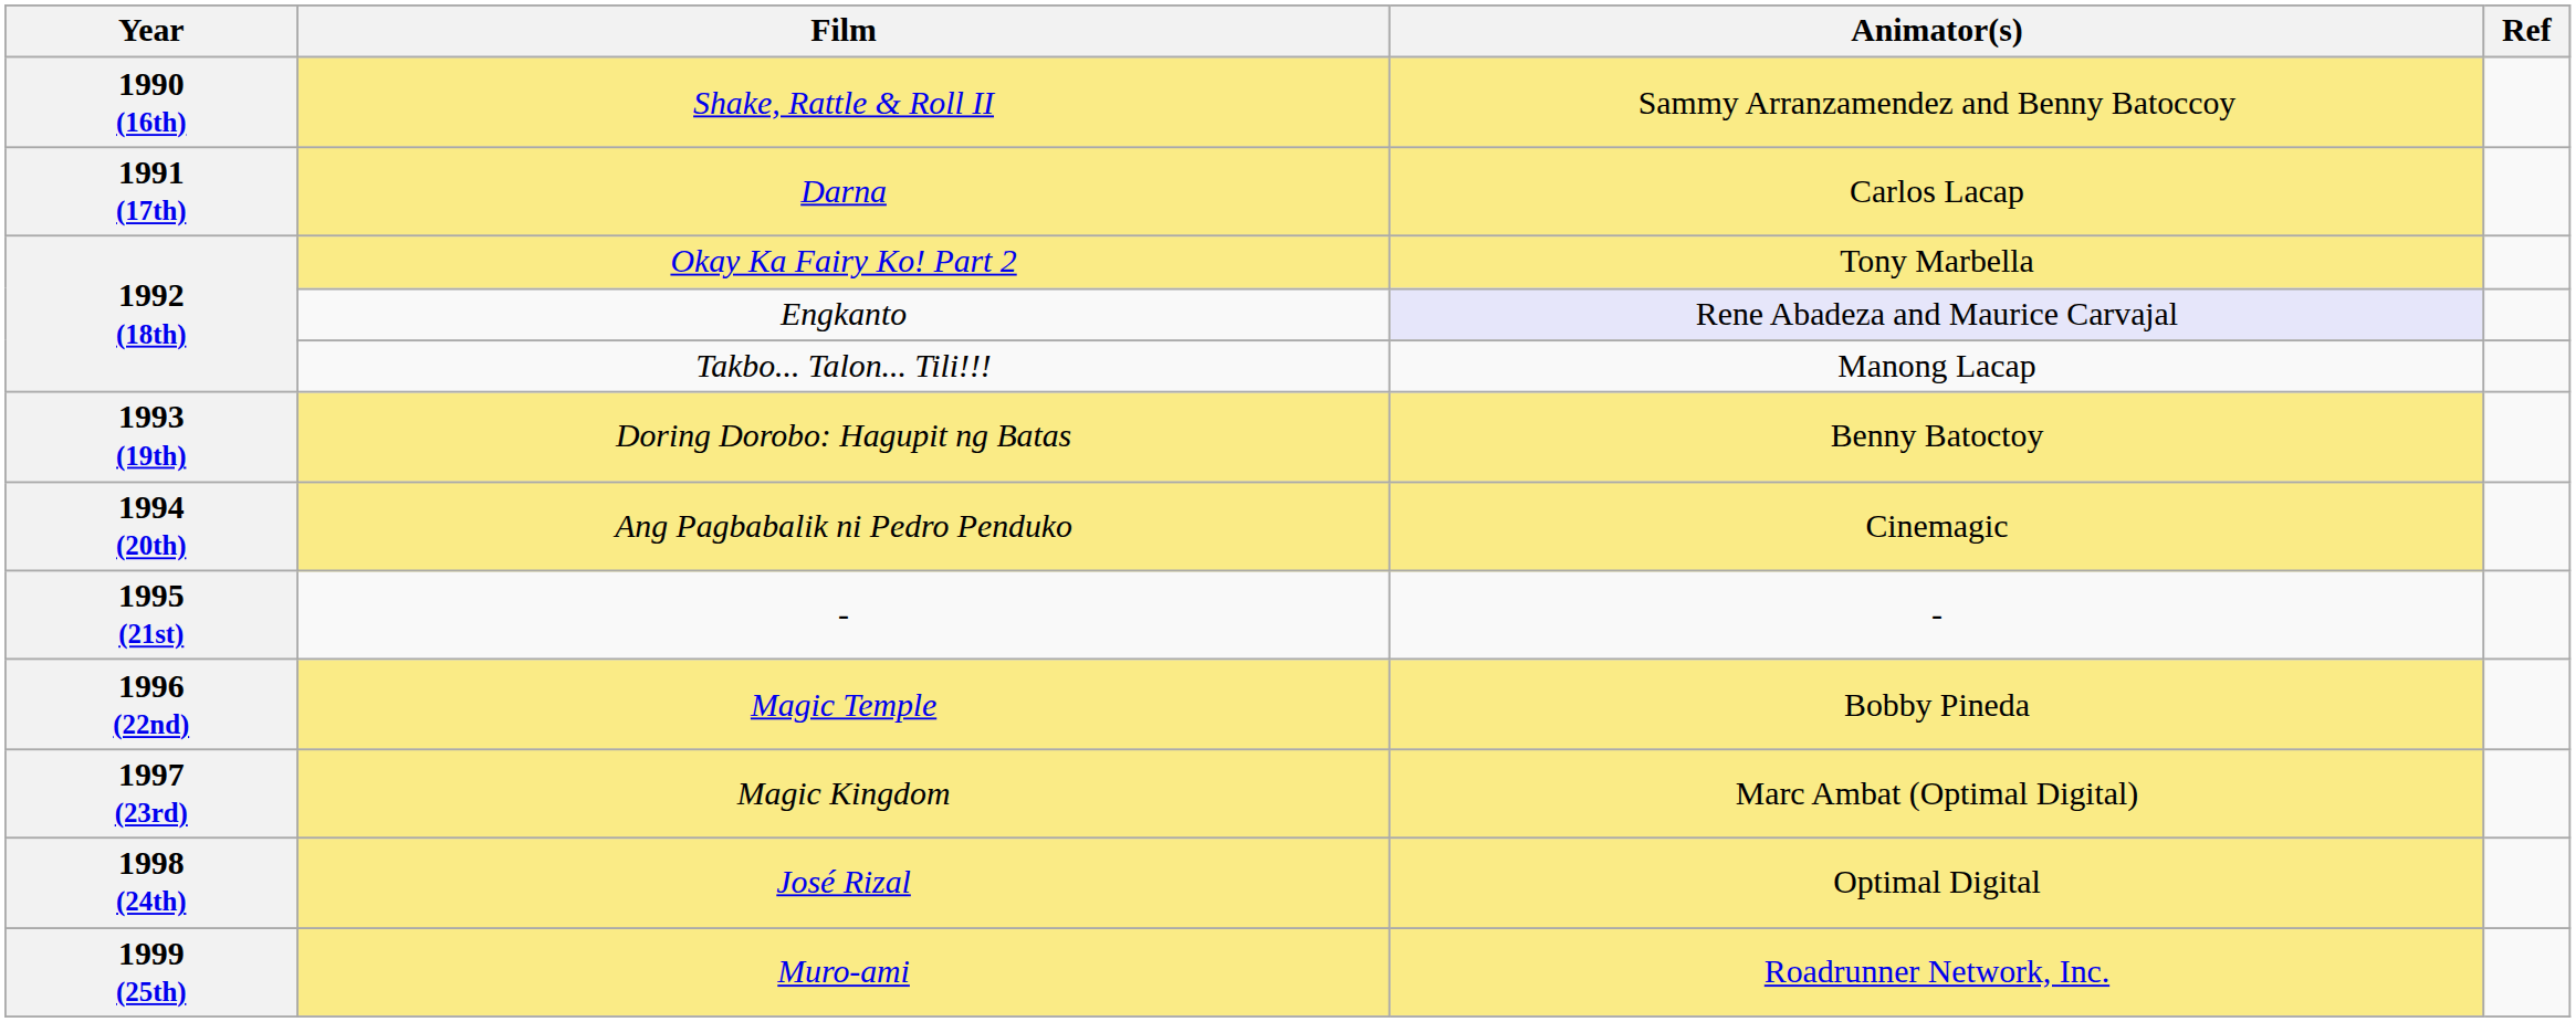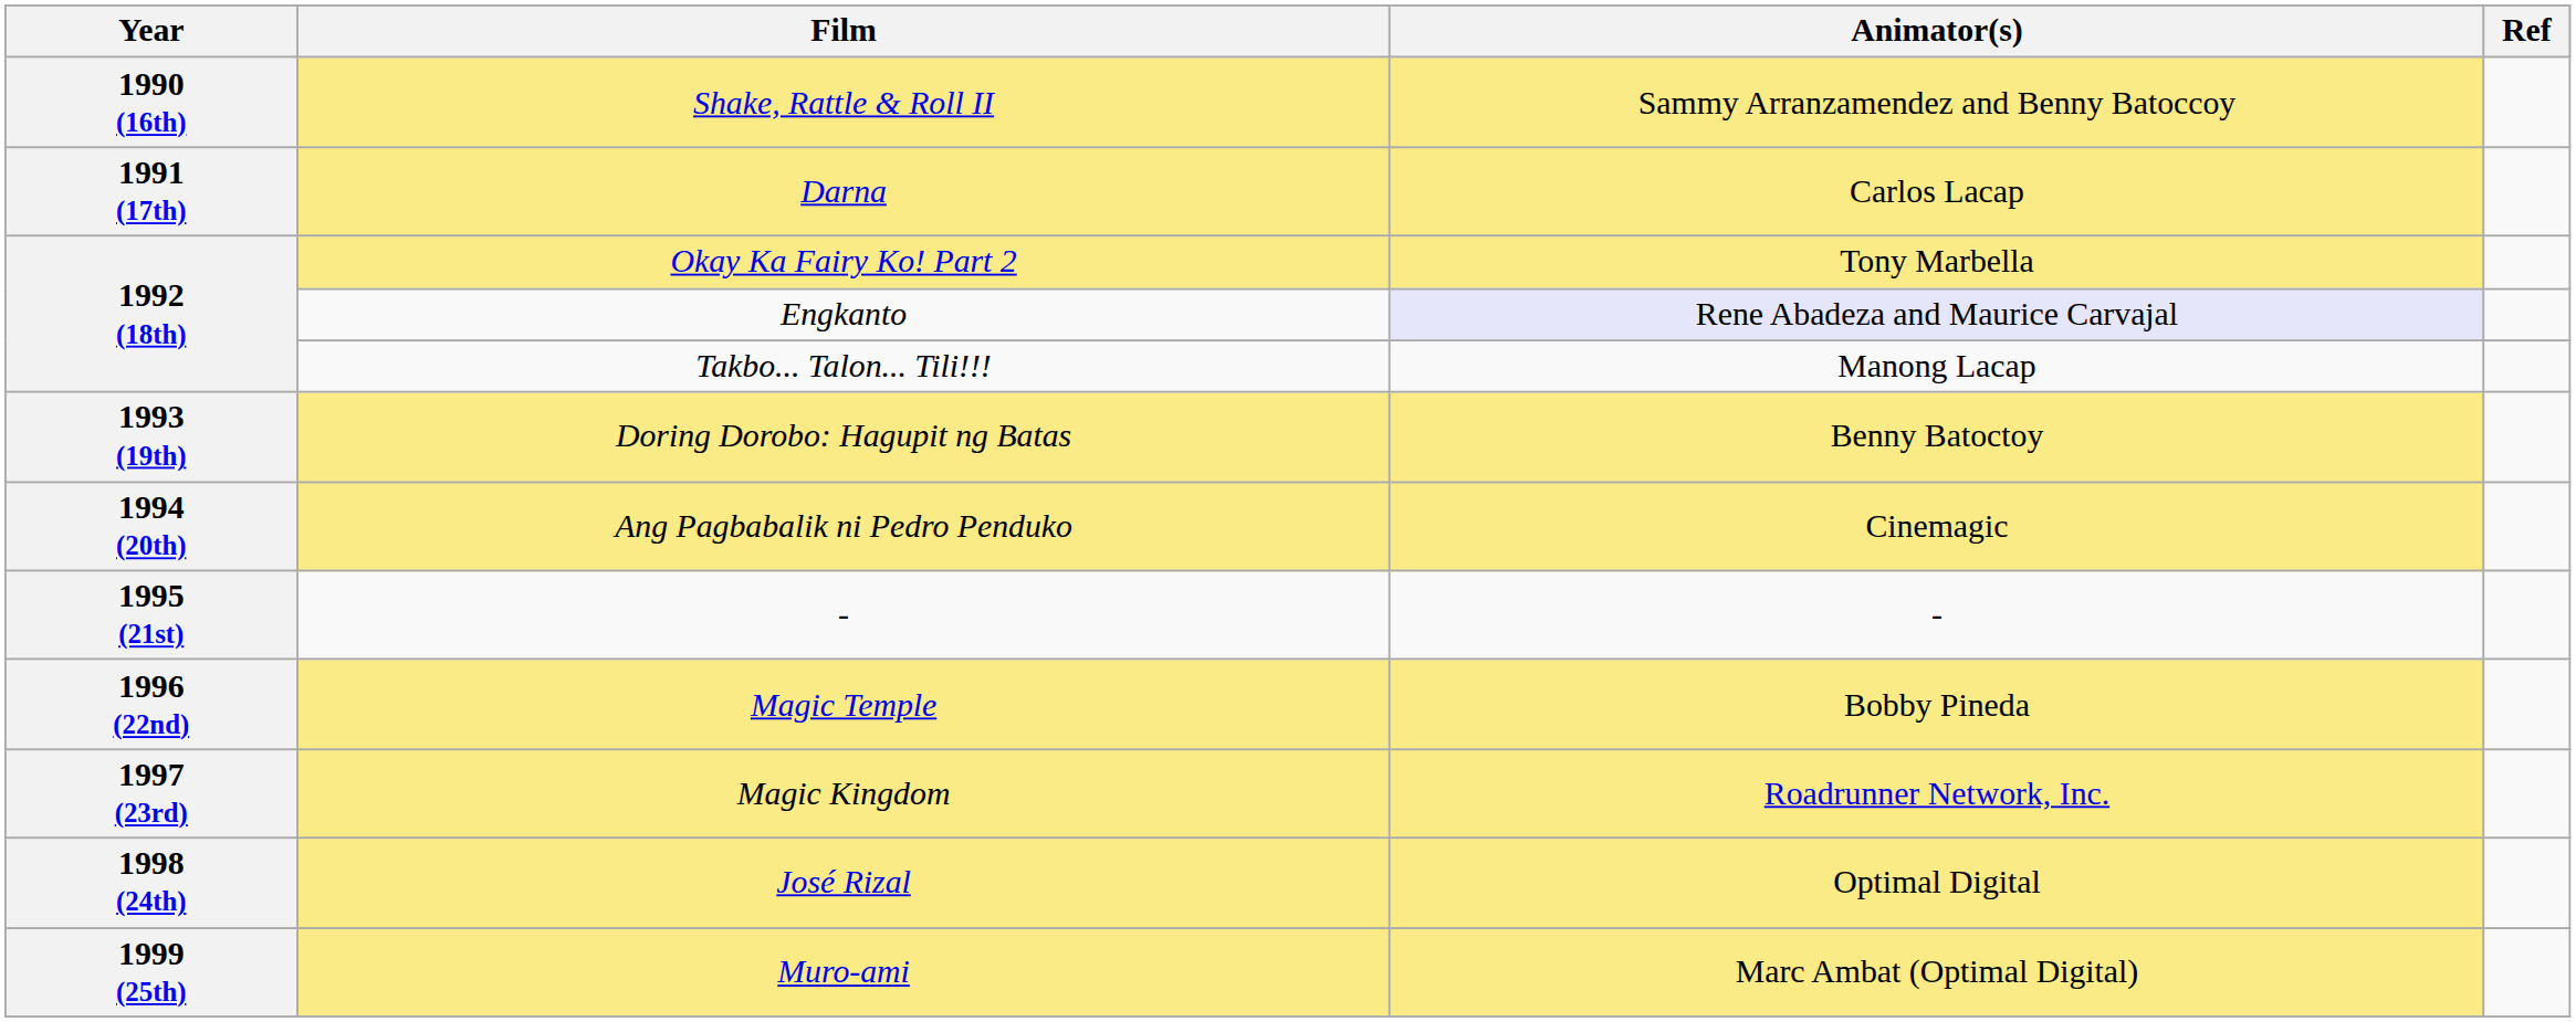Magic Kingdom | Animator(s): Marc Ambat (Optimal Digital) -> Roadrunner Network, Inc.
Muro-ami | Animator(s): Roadrunner Network, Inc. -> Marc Ambat (Optimal Digital)
